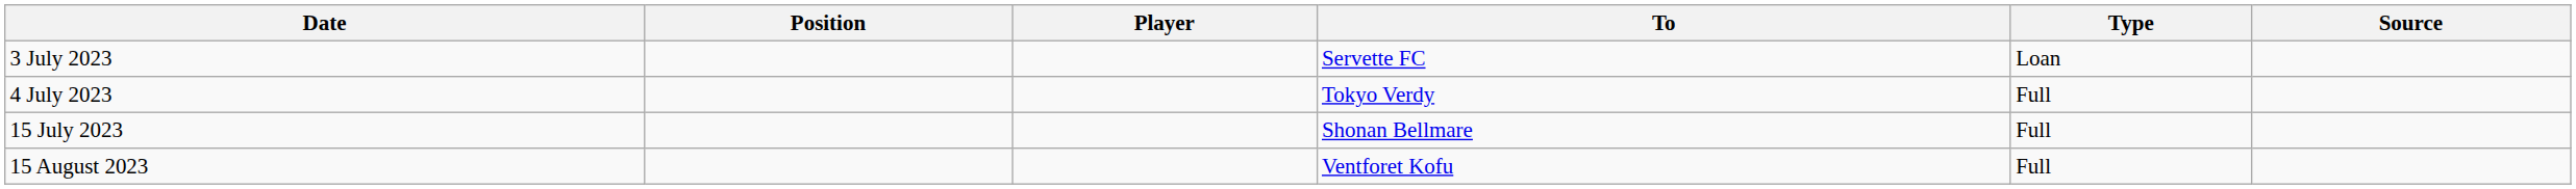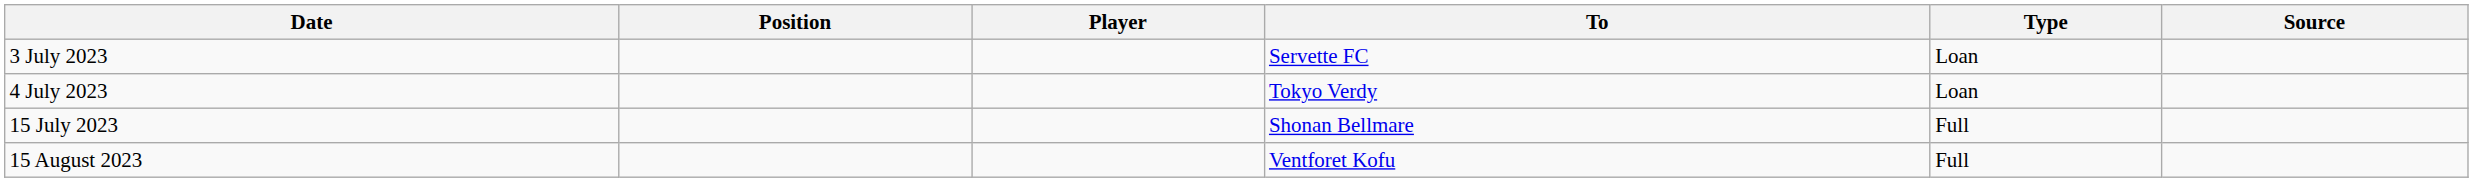4 July 2023 | Type: Full -> Loan
